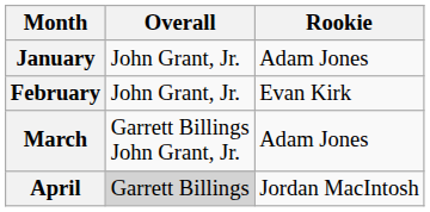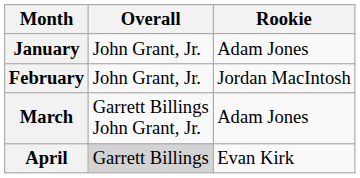February | Rookie: Evan Kirk -> Jordan MacIntosh
April | Rookie: Jordan MacIntosh -> Evan Kirk
